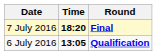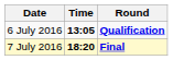rows swapped: 6 July 2016 <-> 7 July 2016
